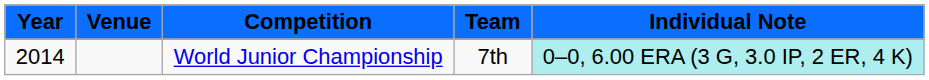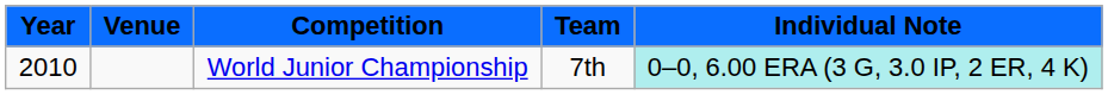World Junior Championship | Year: 2014 -> 2010
